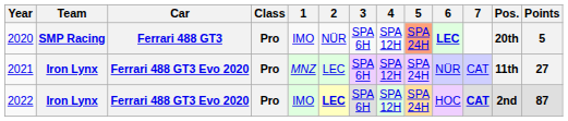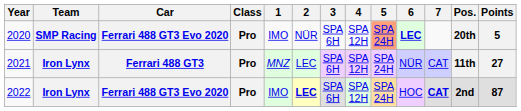2020 | Car: Ferrari 488 GT3 -> Ferrari 488 GT3 Evo 2020
2021 | Car: Ferrari 488 GT3 Evo 2020 -> Ferrari 488 GT3
